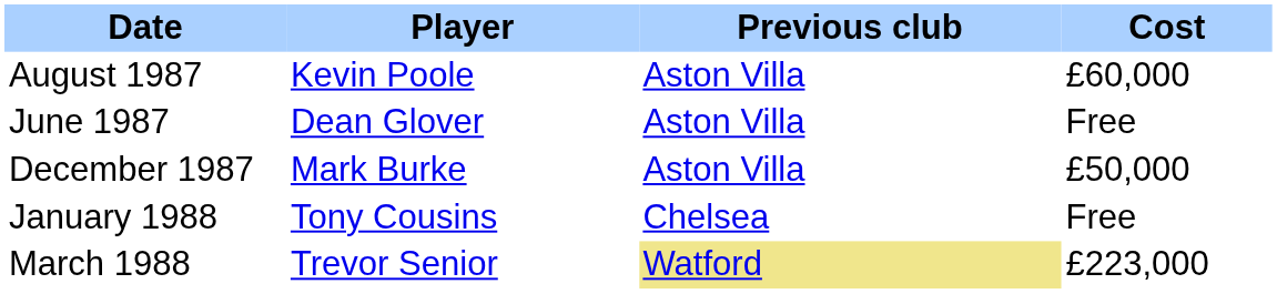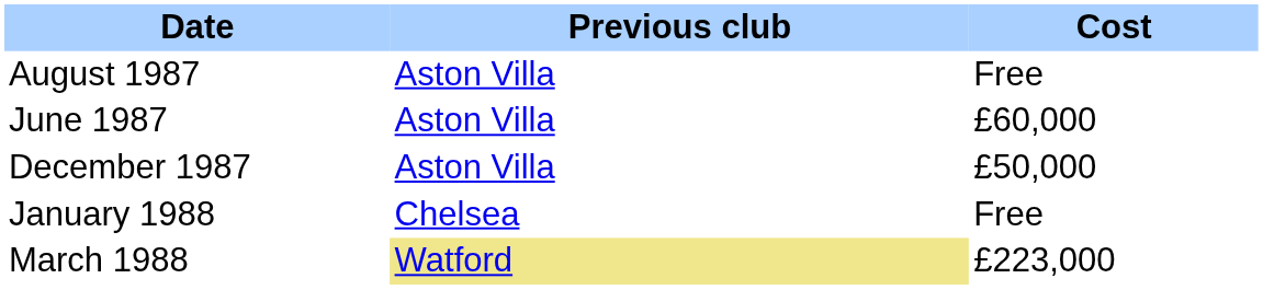- column: Player | Kevin Poole | Dean Glover | Mark Burke | Tony Cousins | Trevor Senior
August 1987 | Cost: £60,000 -> Free
June 1987 | Cost: Free -> £60,000
